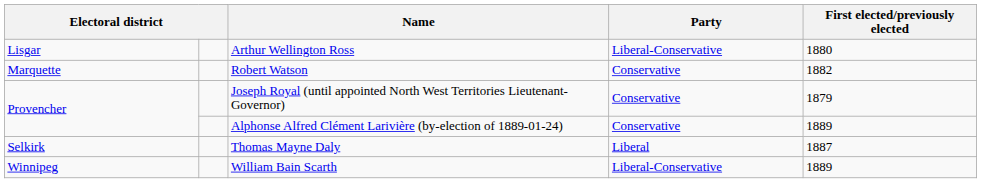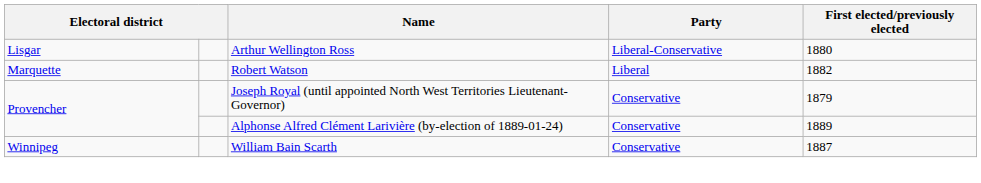Robert Watson | Party: Conservative -> Liberal
- row: Selkirk | Thomas Mayne Daly | Liberal | 1887
William Bain Scarth | Party: Liberal-Conservative -> Conservative
William Bain Scarth | First elected/previously elected: 1889 -> 1887
